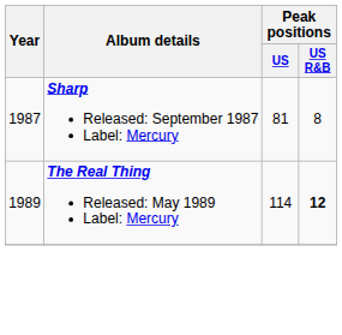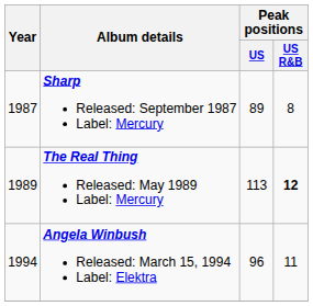Sharp Released: September 1987 Label: Mercury | Peak positions / US: 81 -> 89
The Real Thing Released: May 1989 Label: Mercury | Peak positions / US: 114 -> 113
+ row: 1994 | Angela Winbush Released: March 15, 1994 Label: Elektra | 96 | 11
